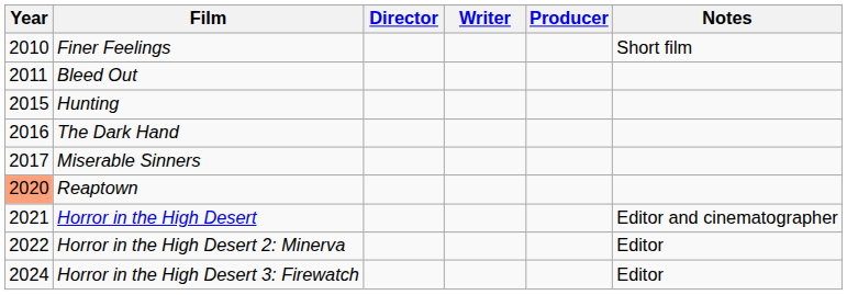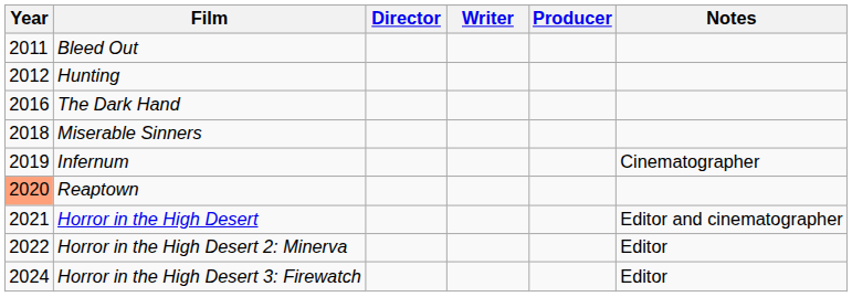- row: 2010 | Finer Feelings | Short film
Hunting | Year: 2015 -> 2012
Miserable Sinners | Year: 2017 -> 2018
+ row: 2019 | Infernum | Cinematographer
